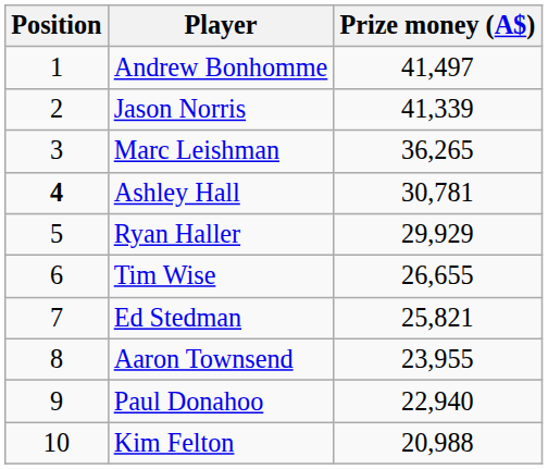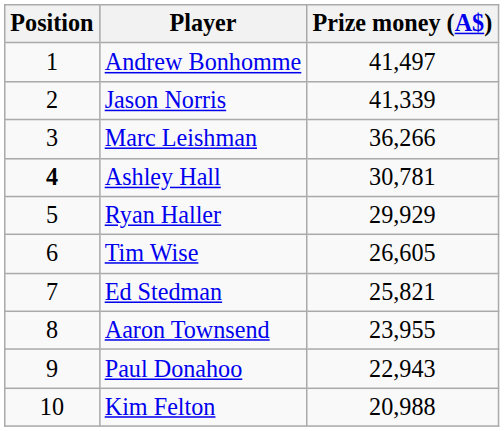Marc Leishman | Prize money (A$): 36,265 -> 36,266
Tim Wise | Prize money (A$): 26,655 -> 26,605
Paul Donahoo | Prize money (A$): 22,940 -> 22,943
